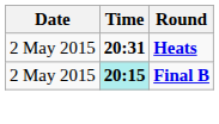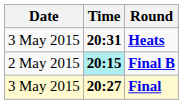Heats | Date: 2 May 2015 -> 3 May 2015
+ row: 3 May 2015 | 20:27 | Final
